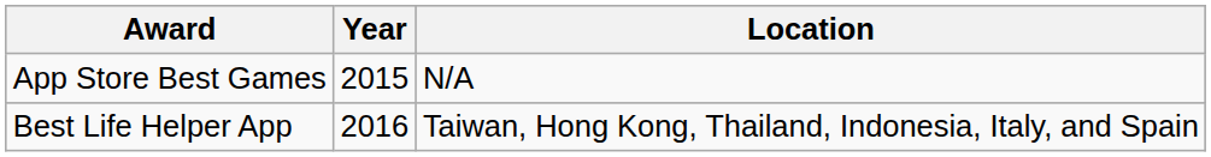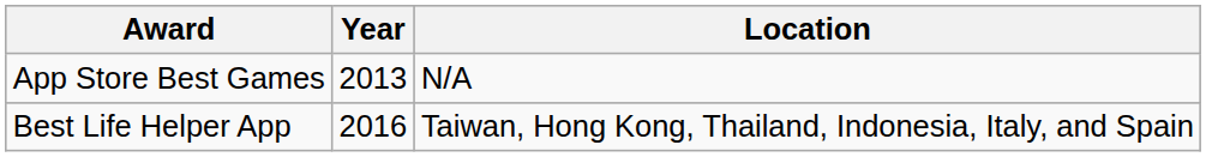App Store Best Games | Year: 2015 -> 2013
